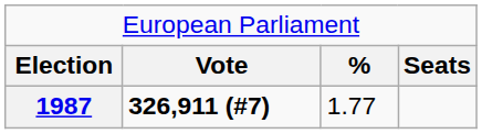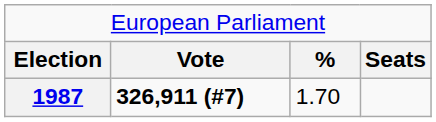1987 | column 3: 1.77 -> 1.70
